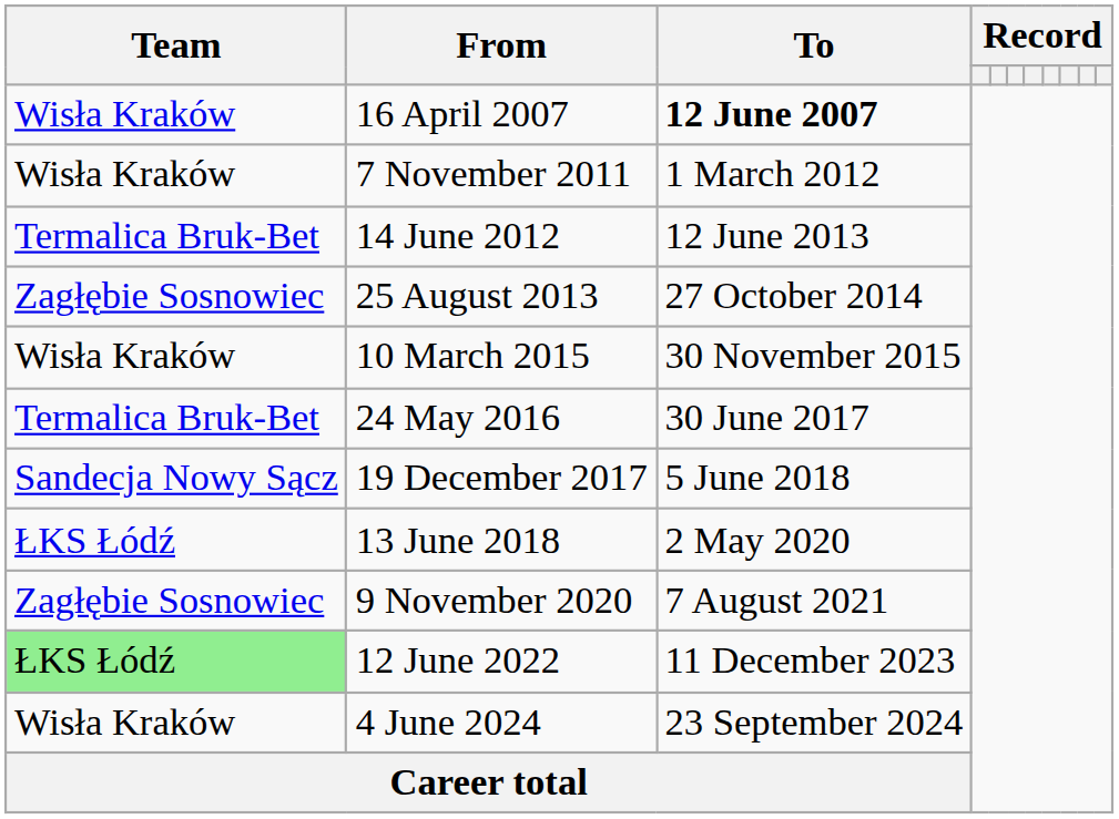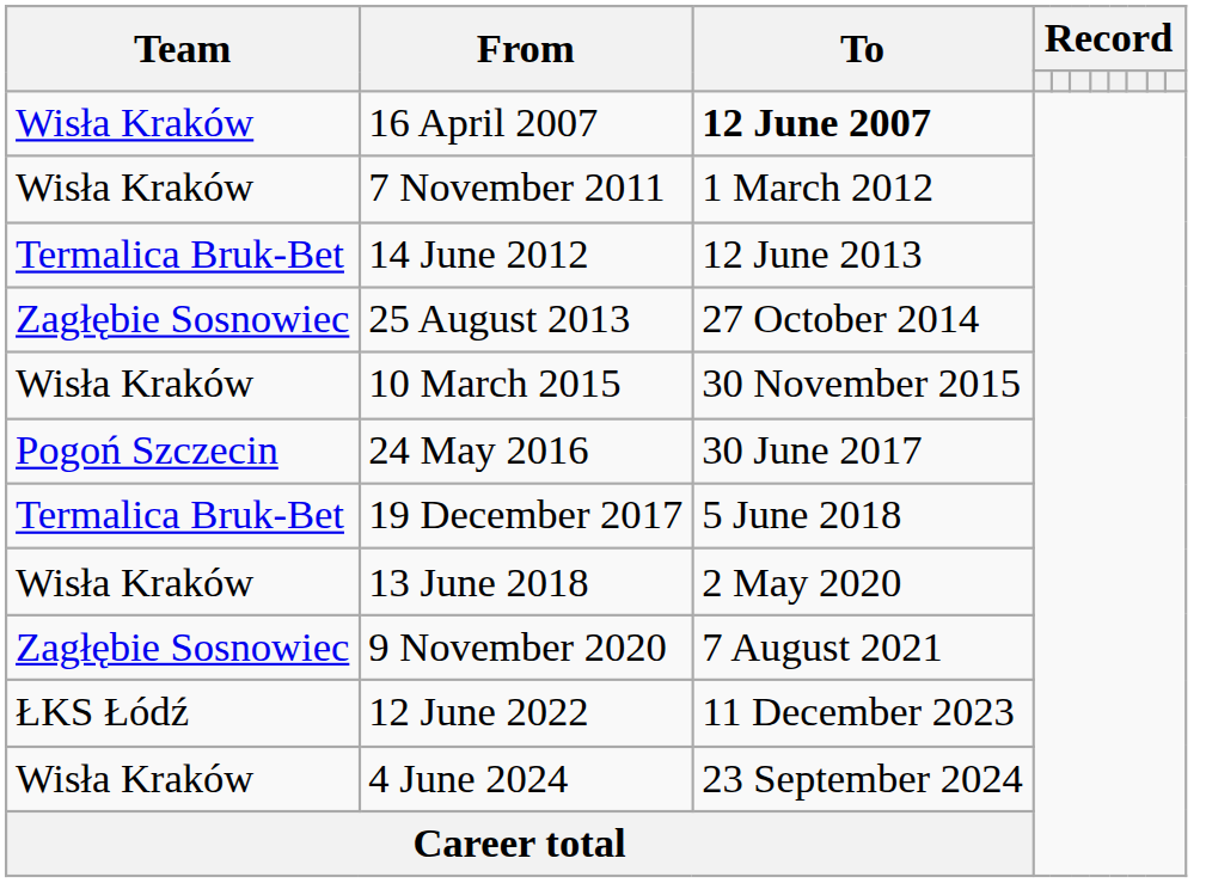24 May 2016 | Team: Termalica Bruk-Bet -> Pogoń Szczecin
19 December 2017 | Team: Sandecja Nowy Sącz -> Termalica Bruk-Bet
13 June 2018 | Team: ŁKS Łódź -> Wisła Kraków
12 June 2022 | Team: lightgreen background -> no background
